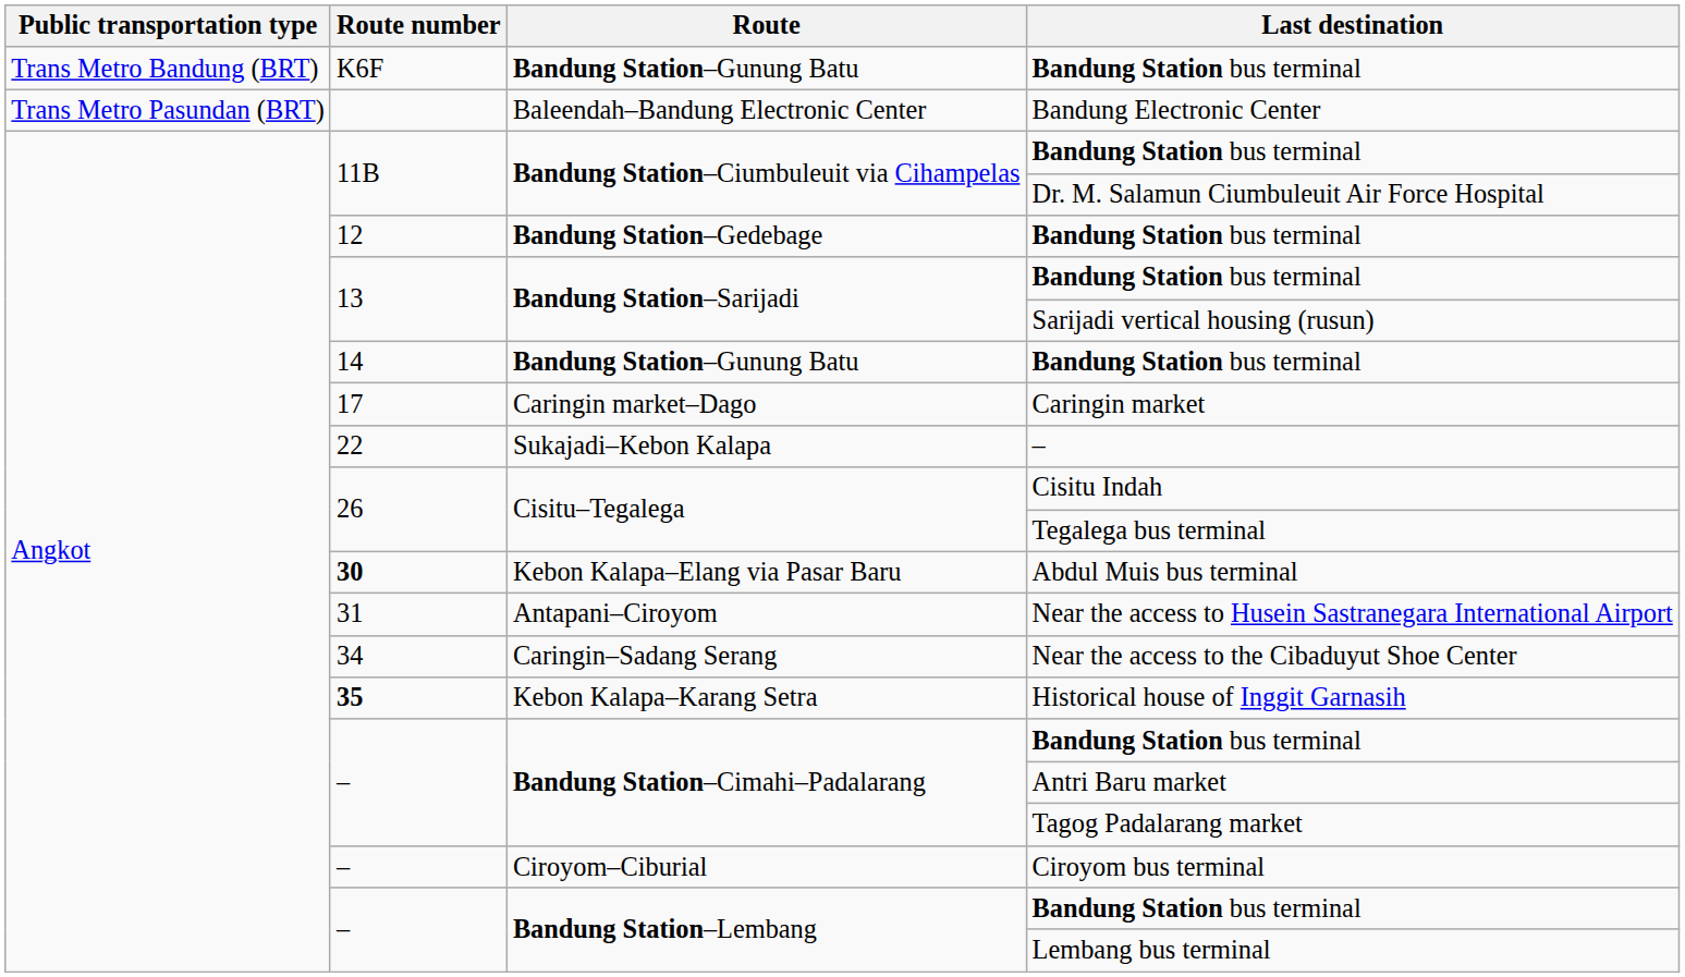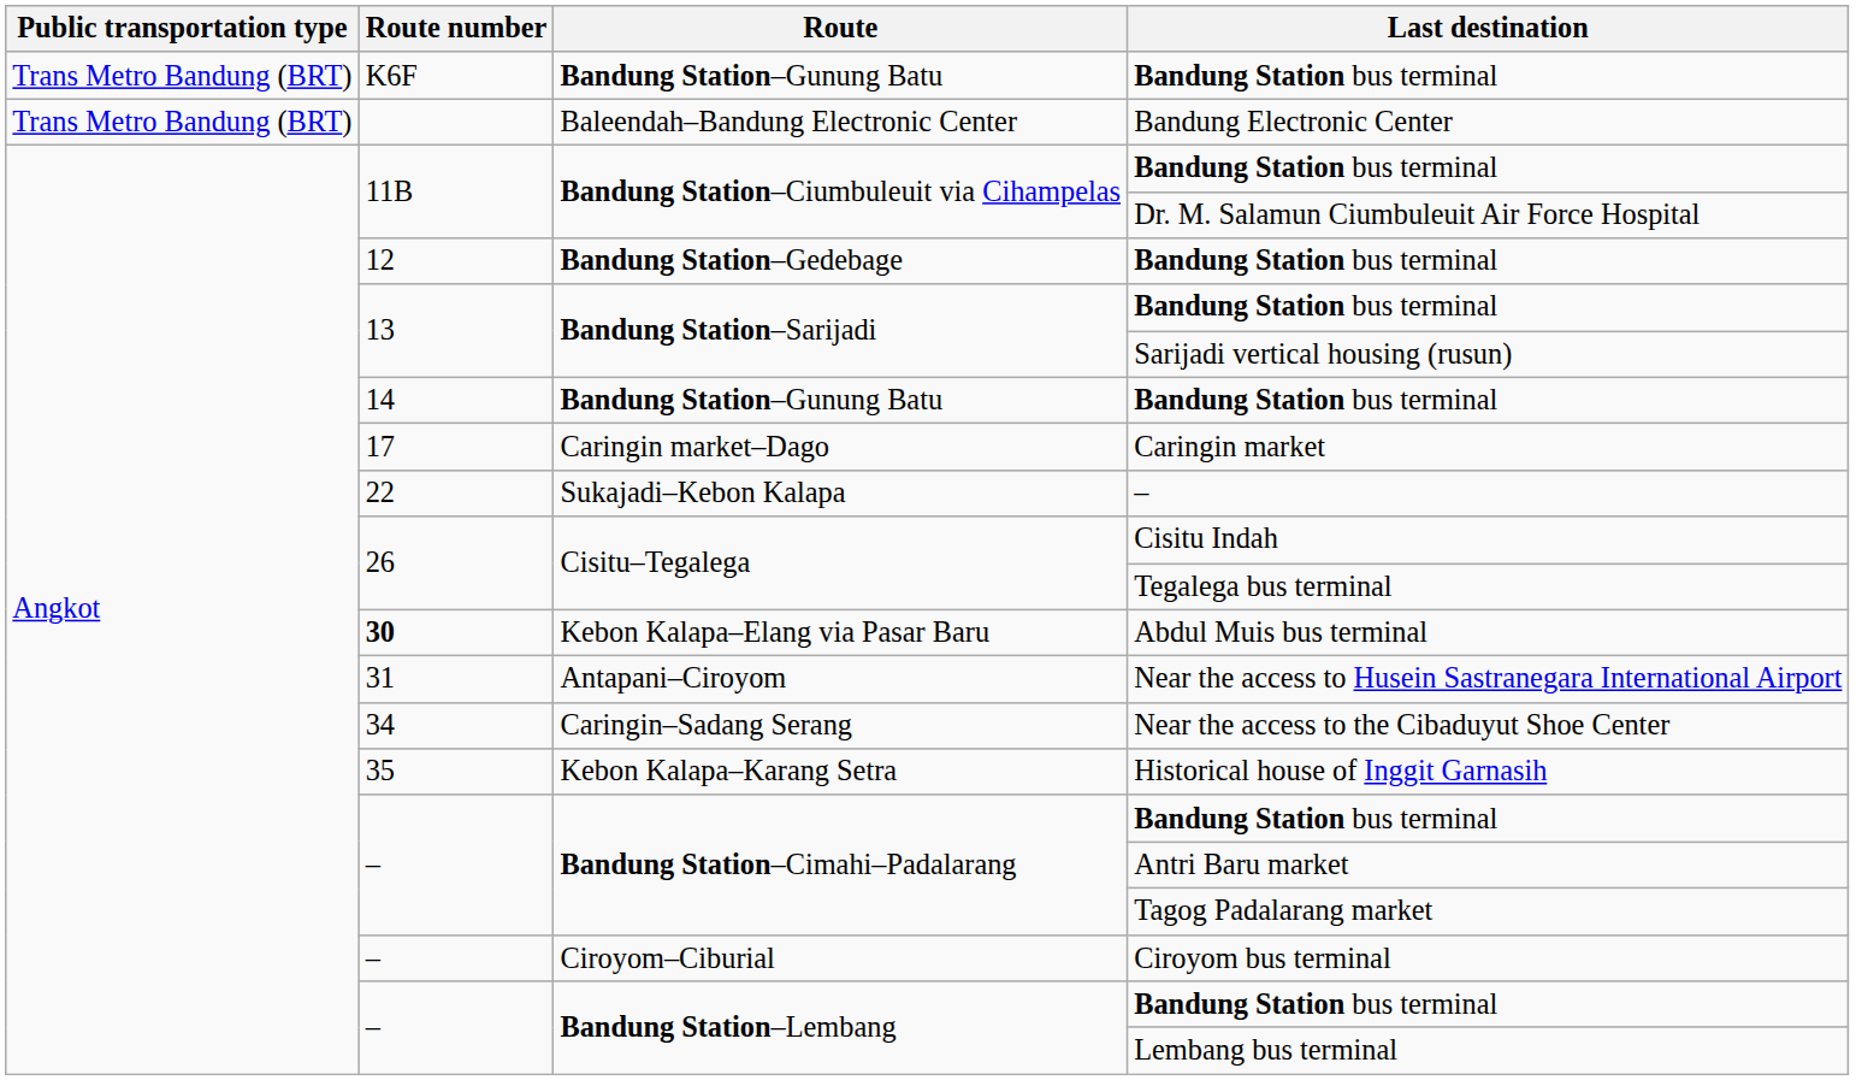Bandung Electronic Center | Public transportation type: Trans Metro Pasundan (BRT) -> Trans Metro Bandung (BRT)
Historical house of Inggit Garnasih | Route number: bold -> normal
